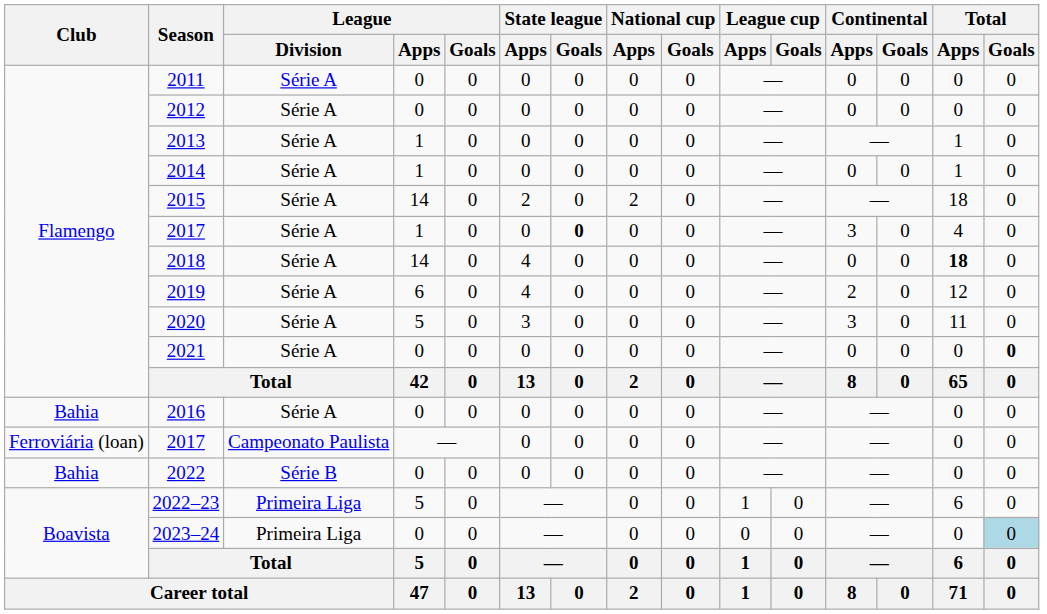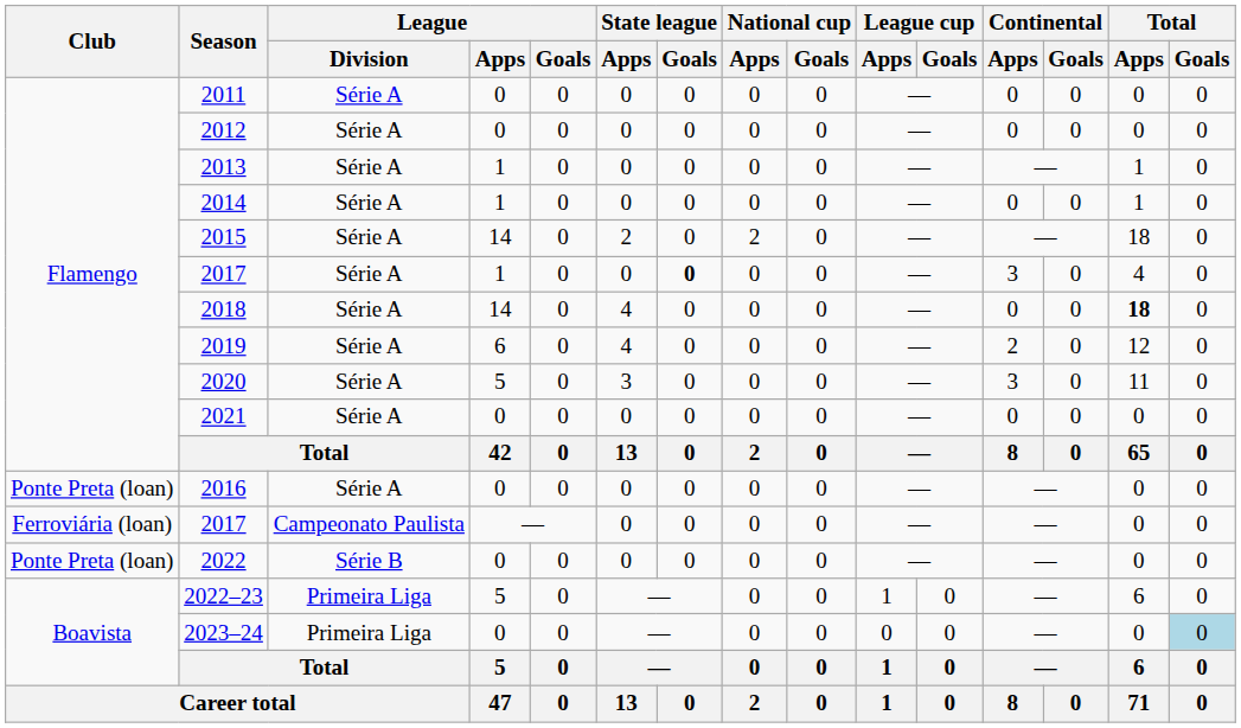2021 | Total / Goals: bold -> normal
2016 | Club: Bahia -> Ponte Preta (loan)
2022 | Club: Bahia -> Ponte Preta (loan)
